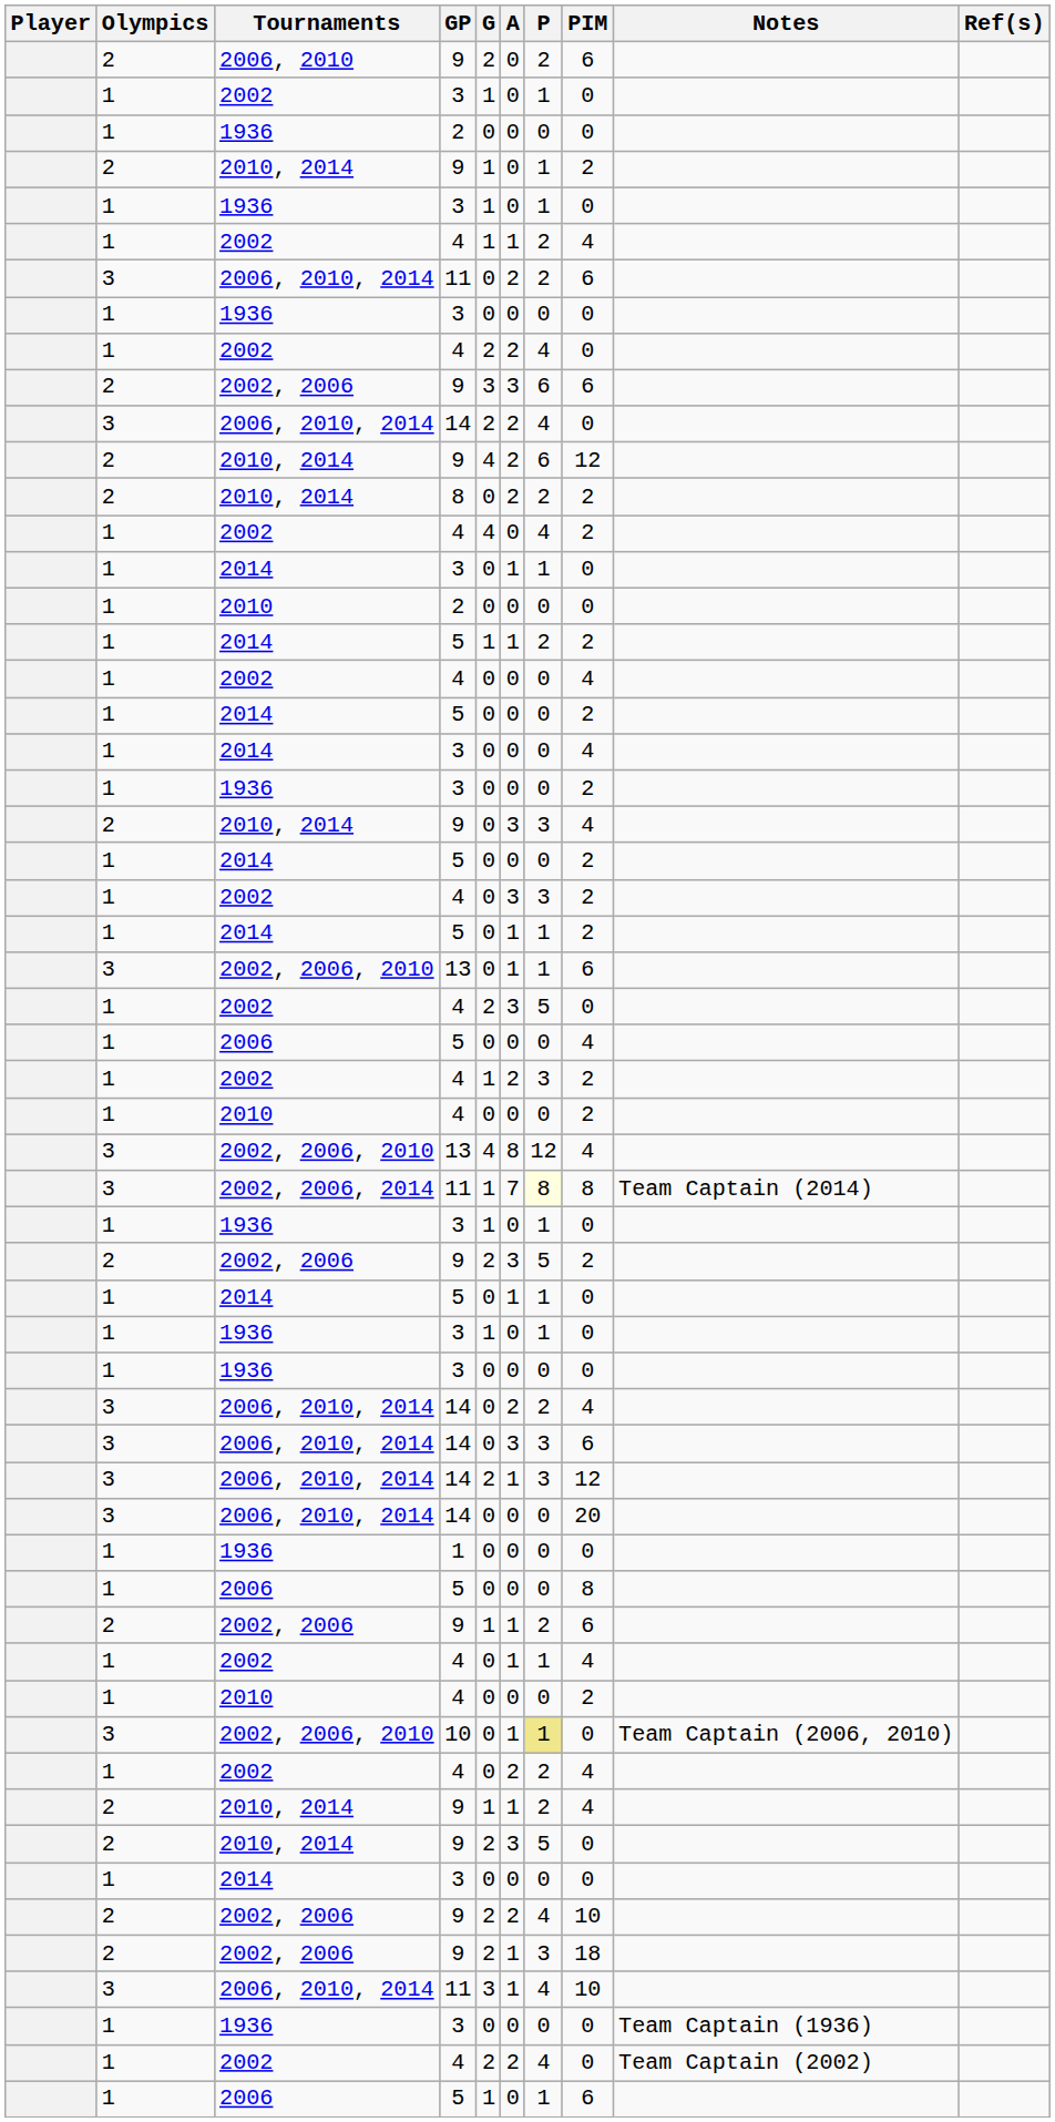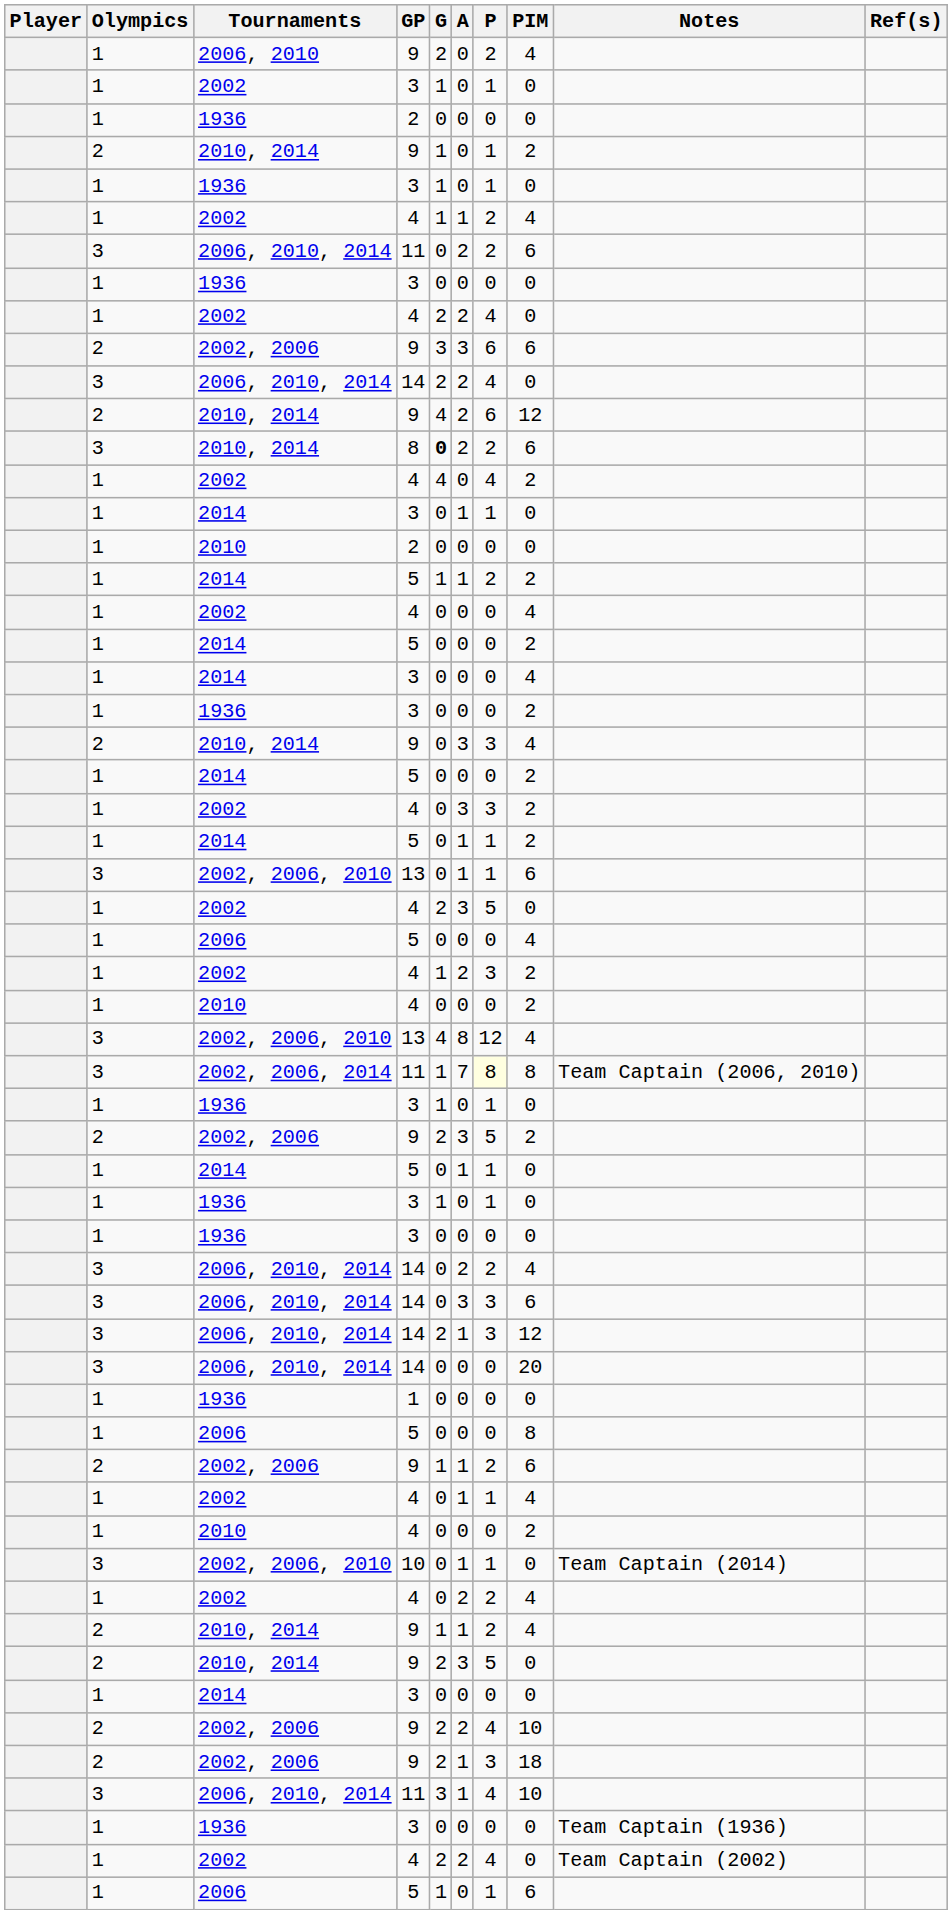2006, 2010 | Olympics: 2 -> 1
2006, 2010 | PIM: 6 -> 4
2010, 2014 / 8 | Olympics: 2 -> 3
2010, 2014 / 8 | G: normal -> bold
2010, 2014 / 8 | PIM: 2 -> 6
2002, 2006, 2014 | Notes: Team Captain (2014) -> Team Captain (2006, 2010)
2002, 2006, 2010 / 10 | P: khaki background -> no background
2002, 2006, 2010 / 10 | Notes: Team Captain (2006, 2010) -> Team Captain (2014)
